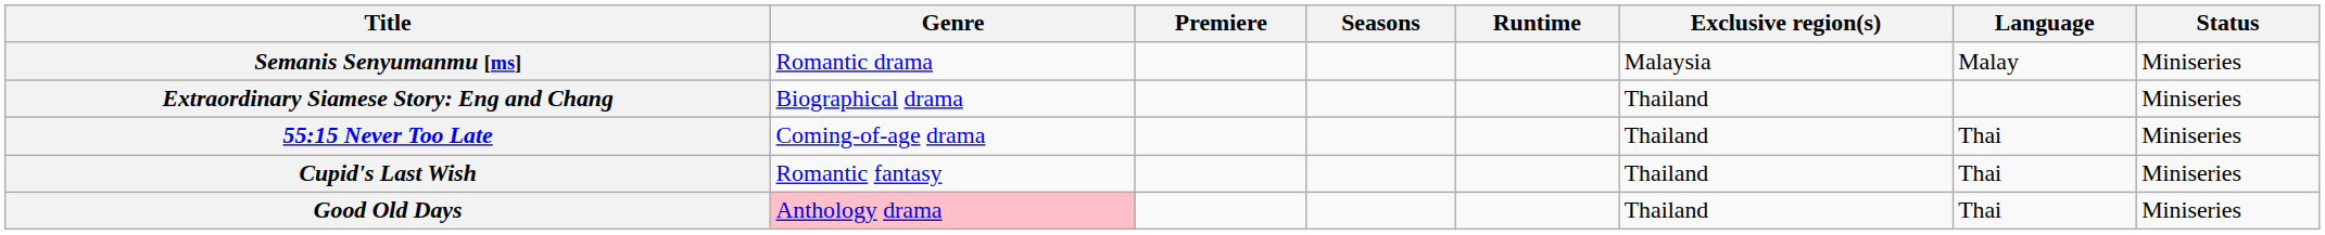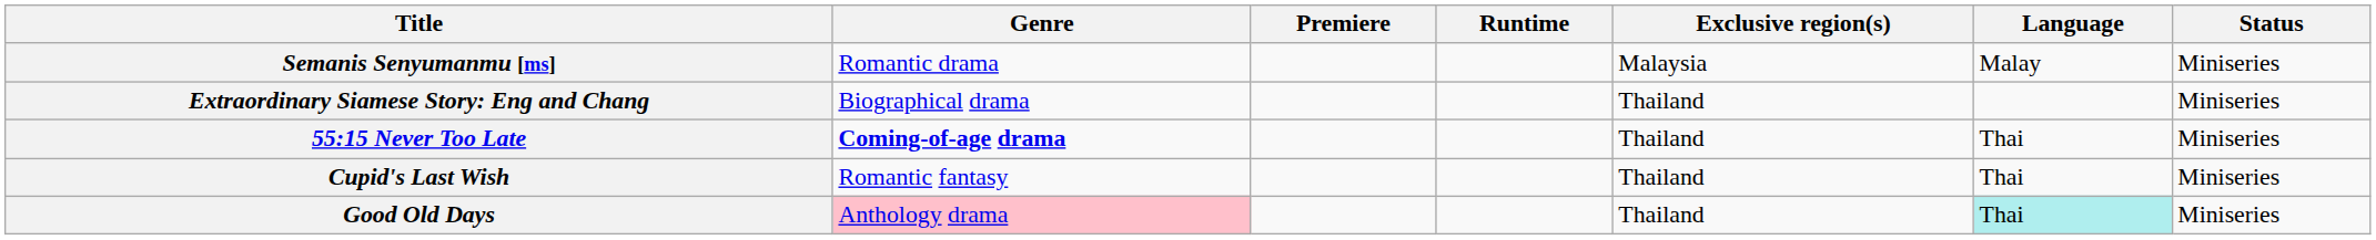- column: Seasons
55:15 Never Too Late | Genre: normal -> bold
Good Old Days | Language: no background -> paleturquoise background
